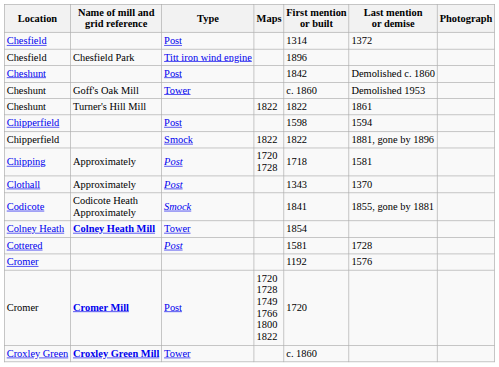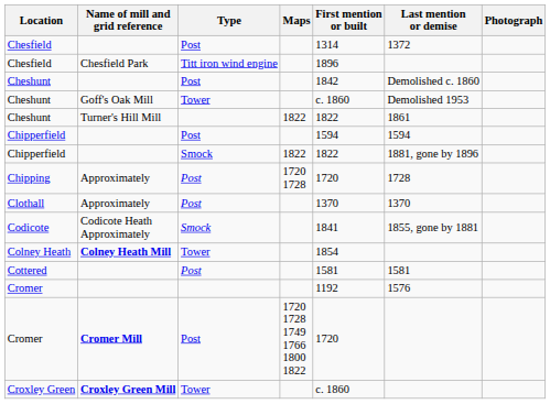Chipperfield / Post | First mention or built: 1598 -> 1594
Chipping | First mention or built: 1718 -> 1720
Chipping | Last mention or demise: 1581 -> 1728
Clothall | First mention or built: 1343 -> 1370
Cottered | Last mention or demise: 1728 -> 1581
